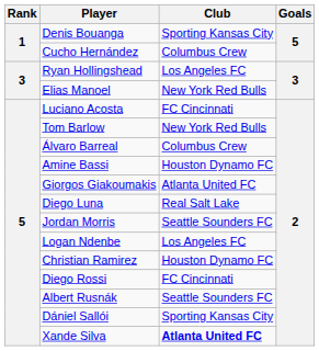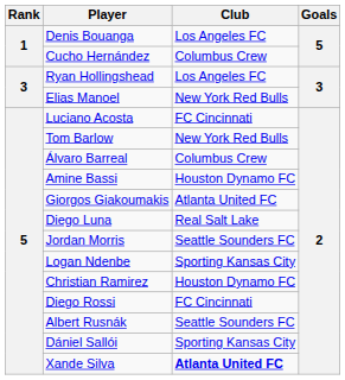Denis Bouanga | Club: Sporting Kansas City -> Los Angeles FC
Logan Ndenbe | Club: Los Angeles FC -> Sporting Kansas City
